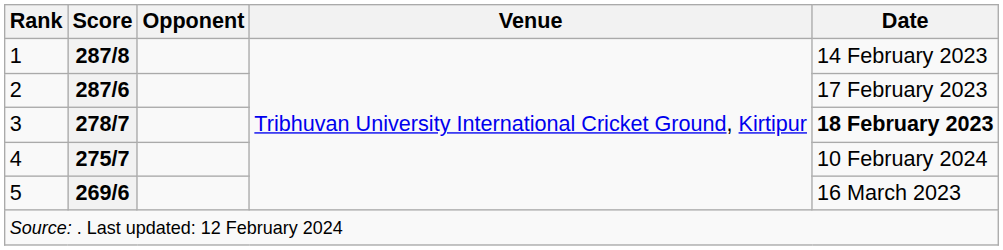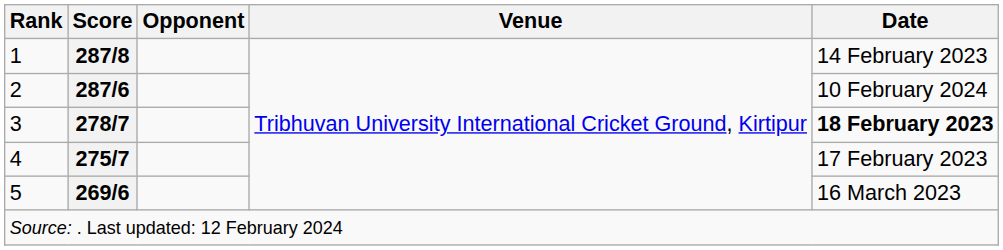2 | Date: 17 February 2023 -> 10 February 2024
4 | Date: 10 February 2024 -> 17 February 2023
